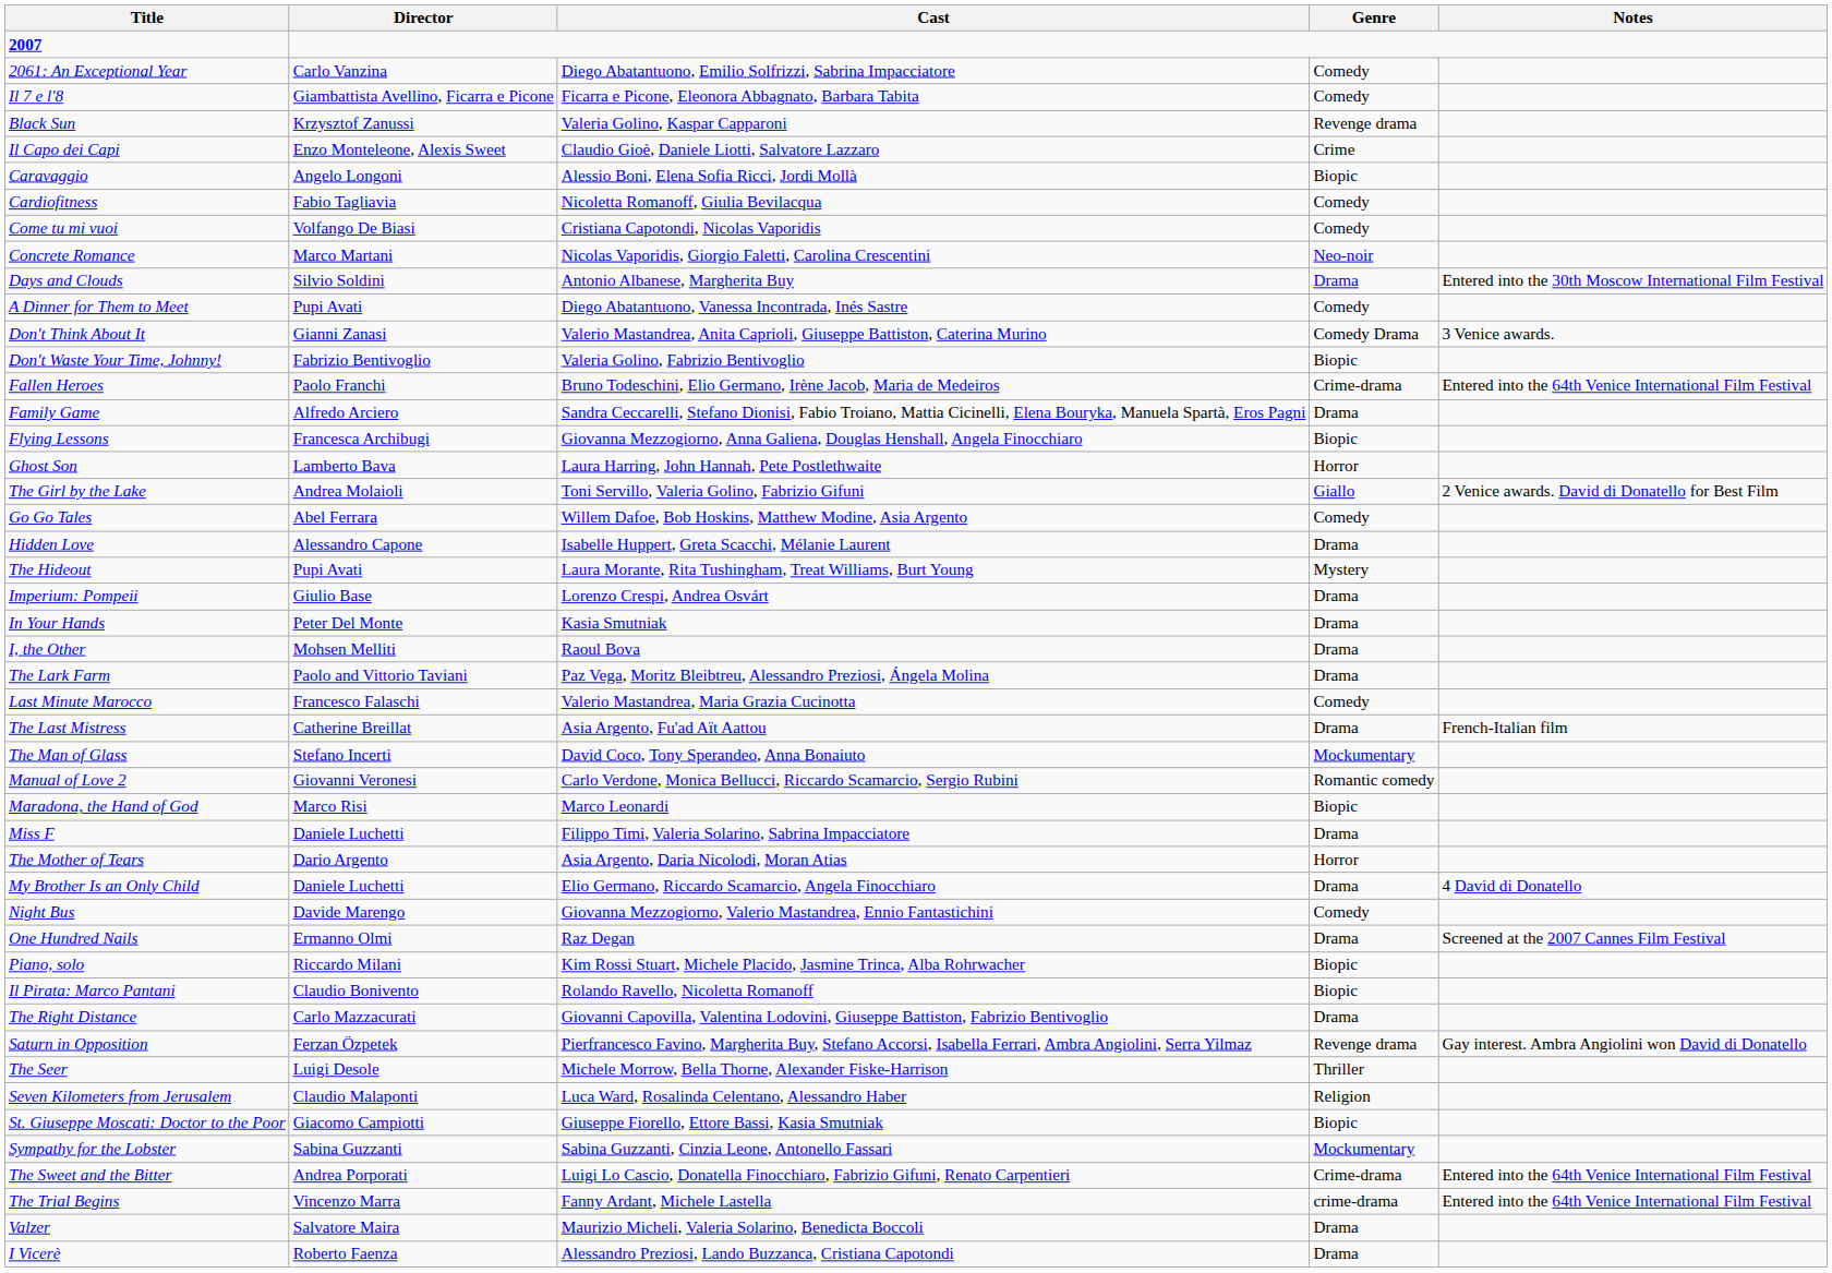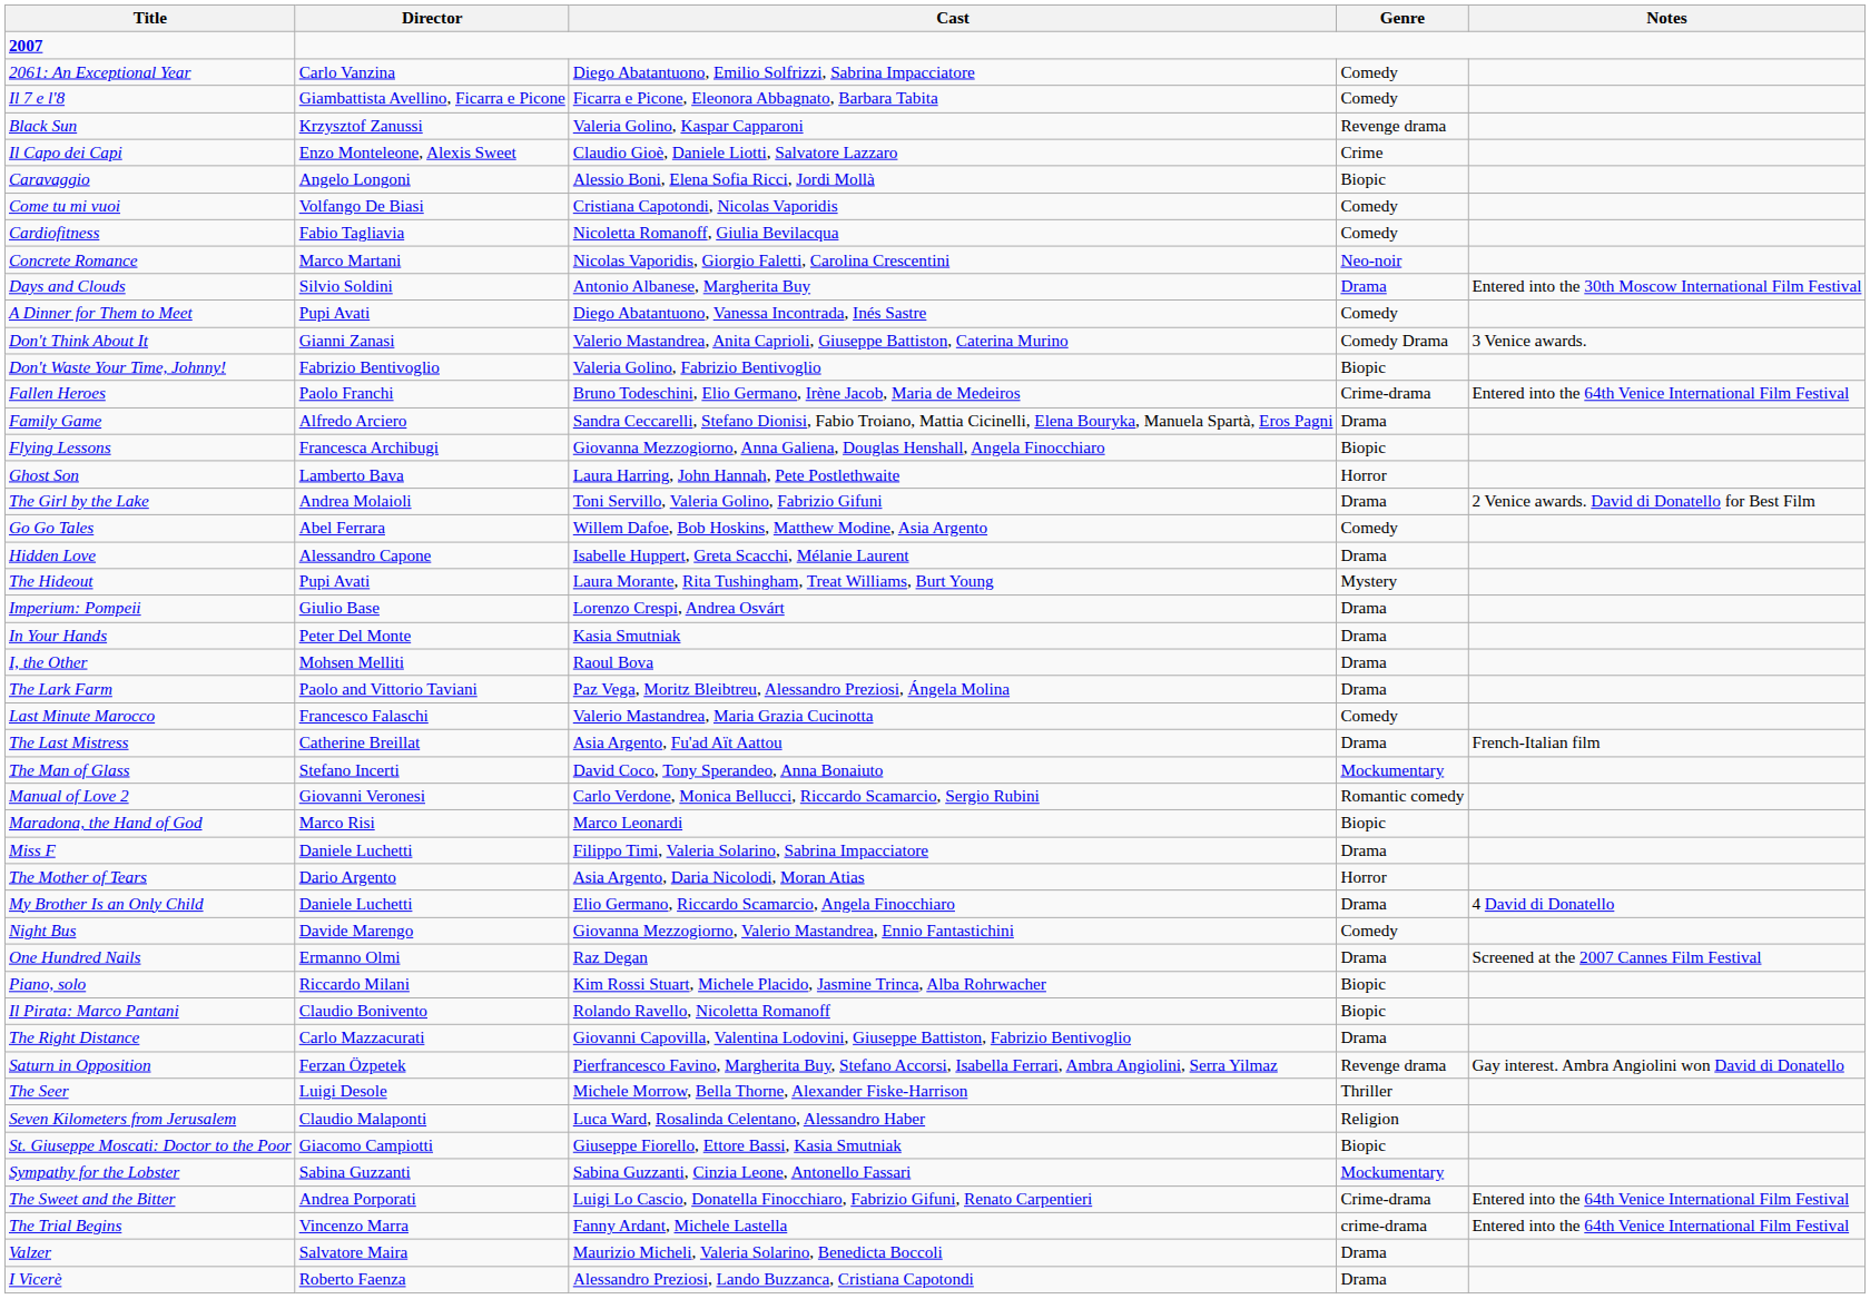rows swapped: Cardiofitness <-> Come tu mi vuoi
The Girl by the Lake | Genre: Giallo -> Drama
